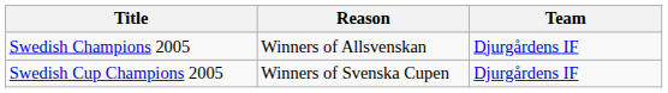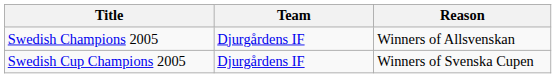columns swapped: Team <-> Reason
